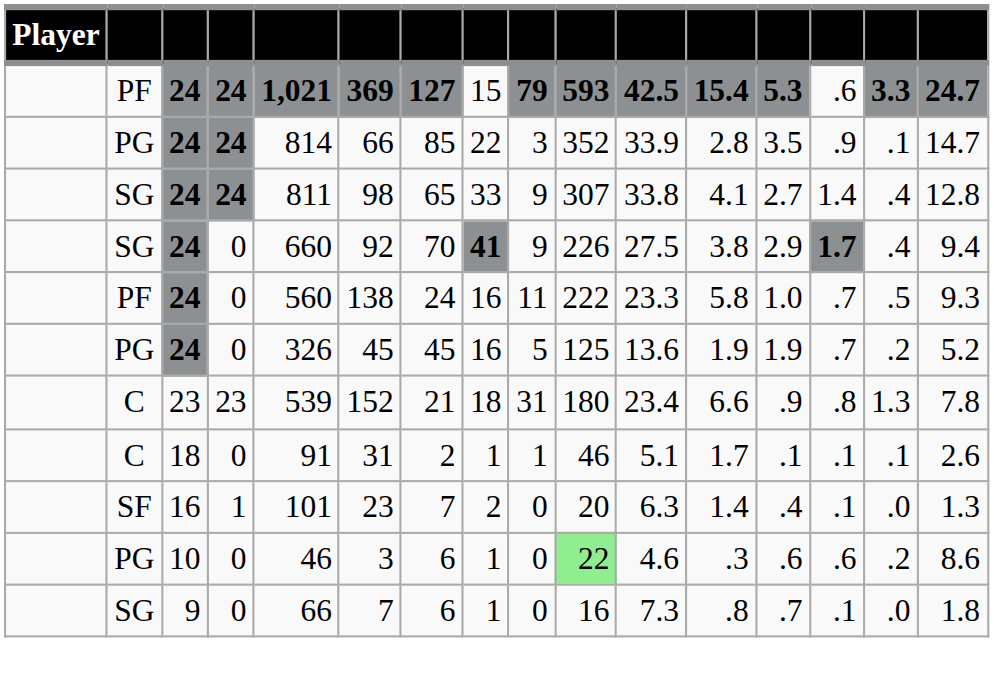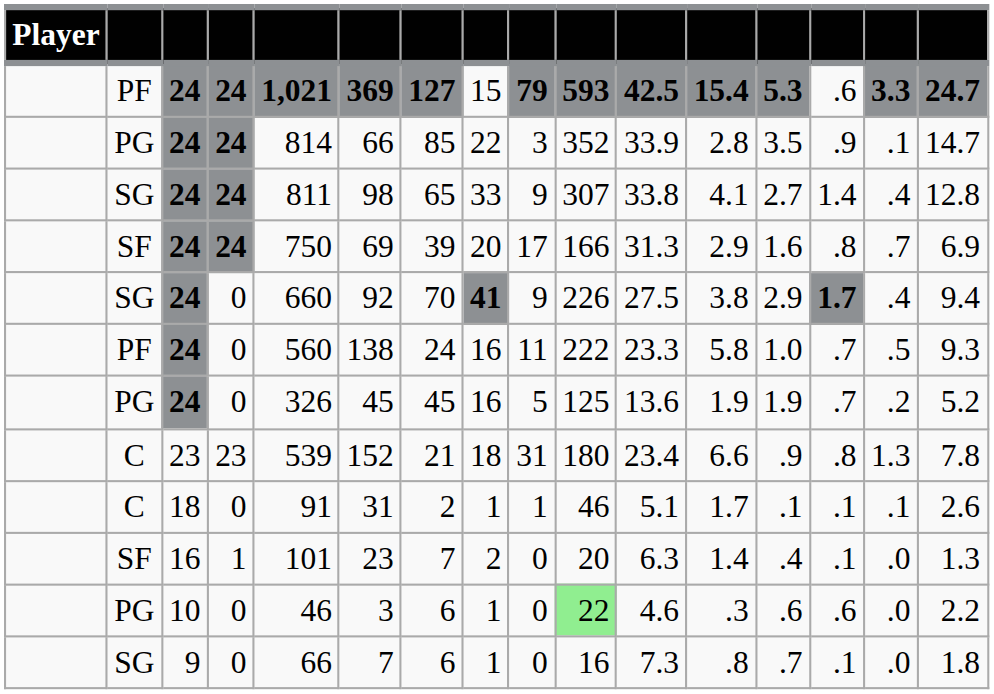+ row: SF | 24 | 24 | 750 | 69 | 39 | 20 | 17 | 166 | 31.3 | 2.9 | 1.6 | .8 | .7 | 6.9
10 | column 15: .2 -> .0
10 | column 16: 8.6 -> 2.2
